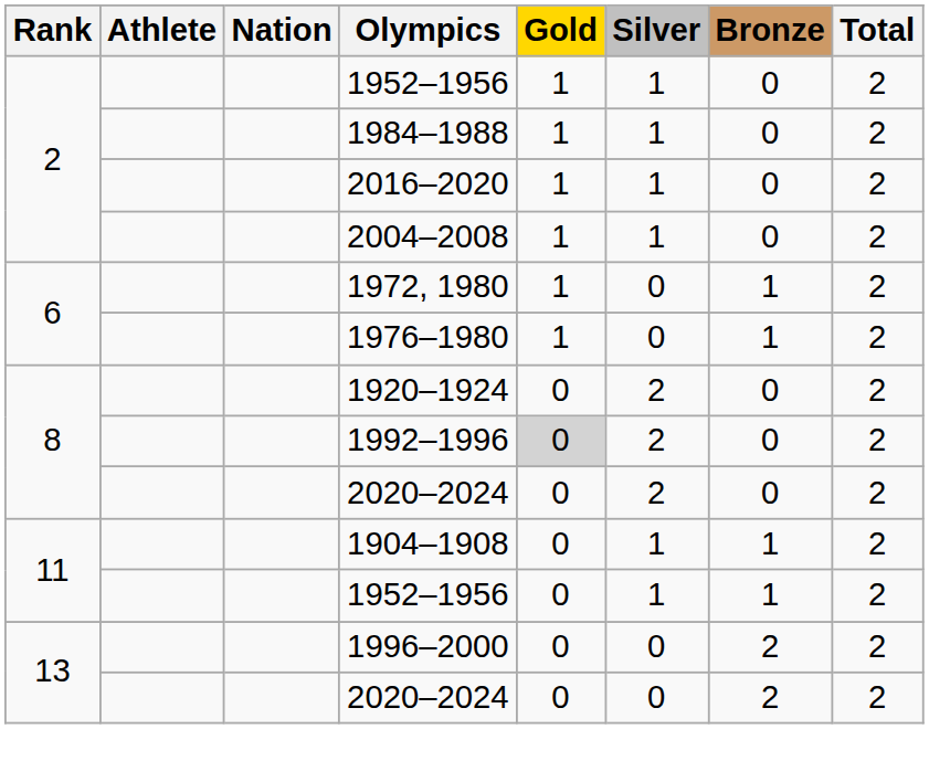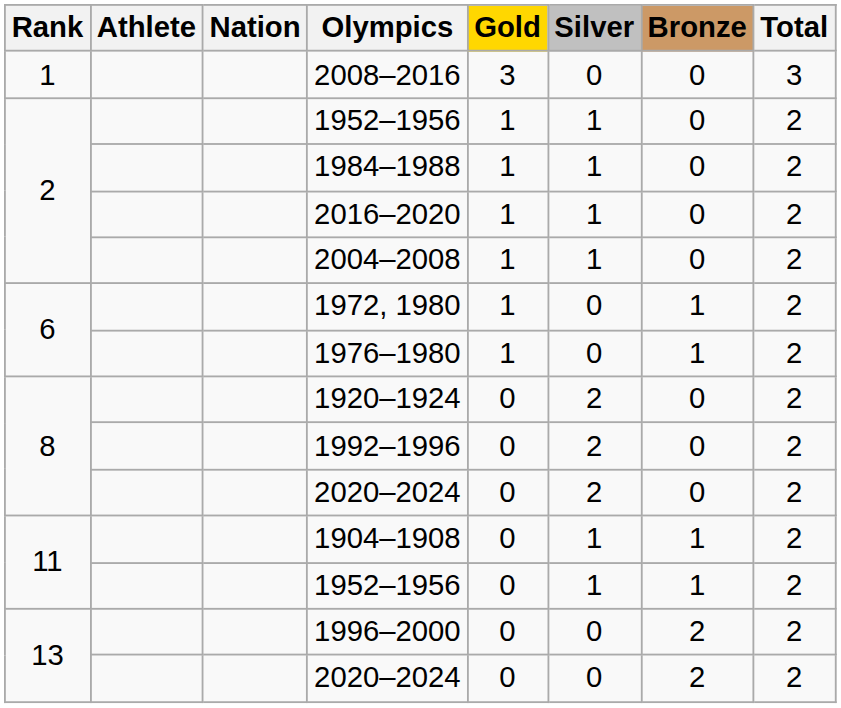+ row: 1 | 2008–2016 | 3 | 0 | 0 | 3
1992–1996 | Gold: lightgrey background -> no background
